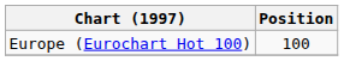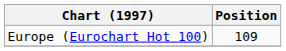Europe (Eurochart Hot 100) | Position: 100 -> 109
